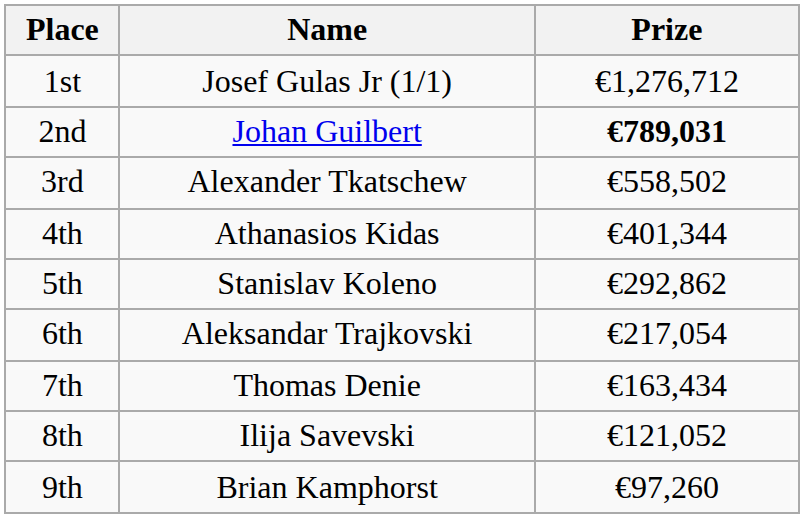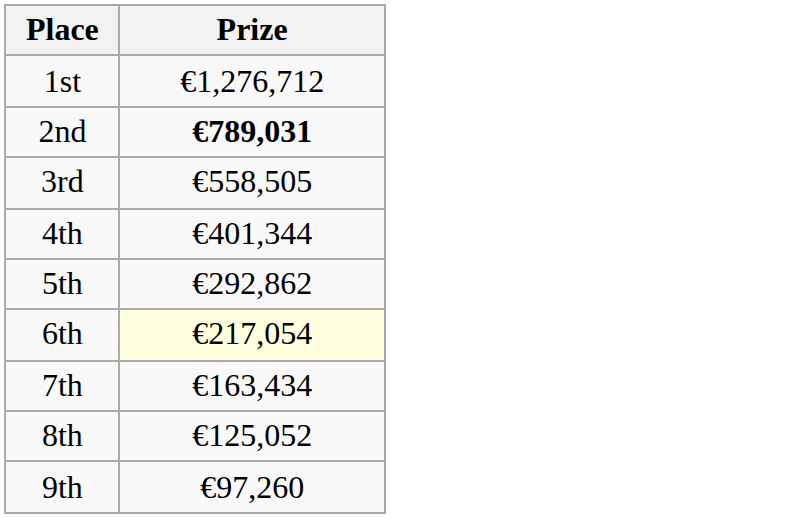- column: Name | Josef Gulas Jr (1/1) | Johan Guilbert | Alexander Tkatschew | Athanasios Kidas | Stanislav Koleno | Aleksandar Trajkovski | Thomas Denie | Ilija Savevski | Brian Kamphorst
3rd | Prize: €558,502 -> €558,505
6th | Prize: no background -> lightyellow background
8th | Prize: €121,052 -> €125,052
